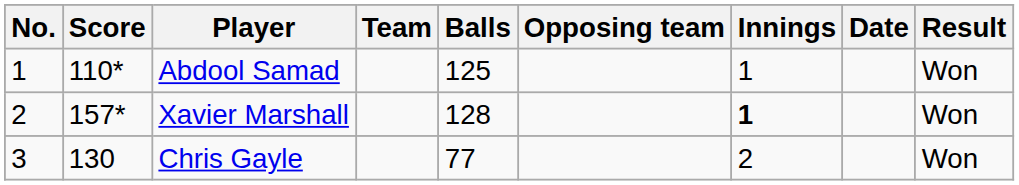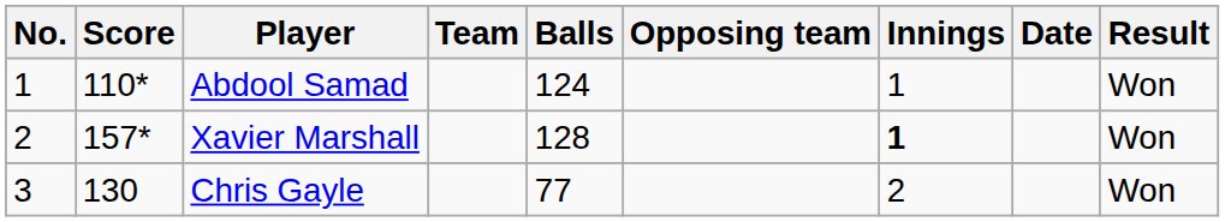Abdool Samad | Balls: 125 -> 124
